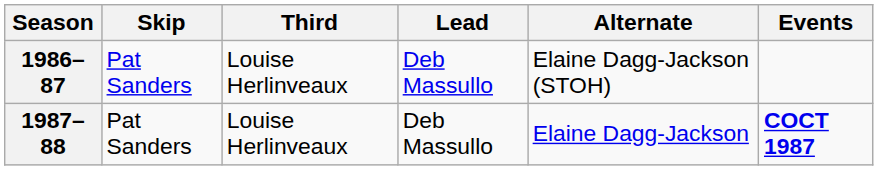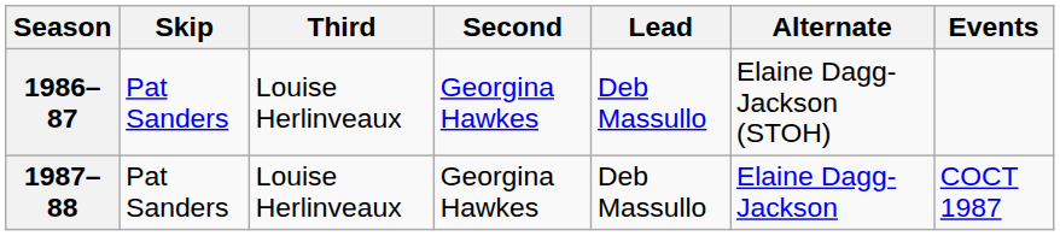+ column: Second | Georgina Hawkes | Georgina Hawkes
1987–88 | Events: bold -> normal
